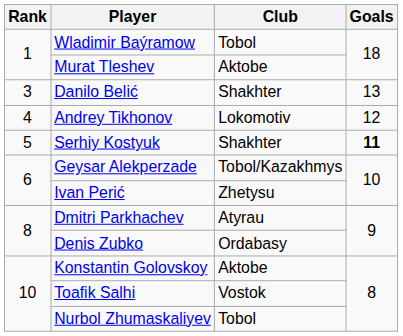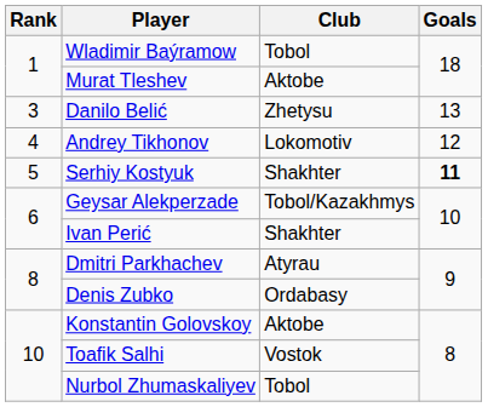Danilo Belić | Club: Shakhter -> Zhetysu
Ivan Perić | Club: Zhetysu -> Shakhter
